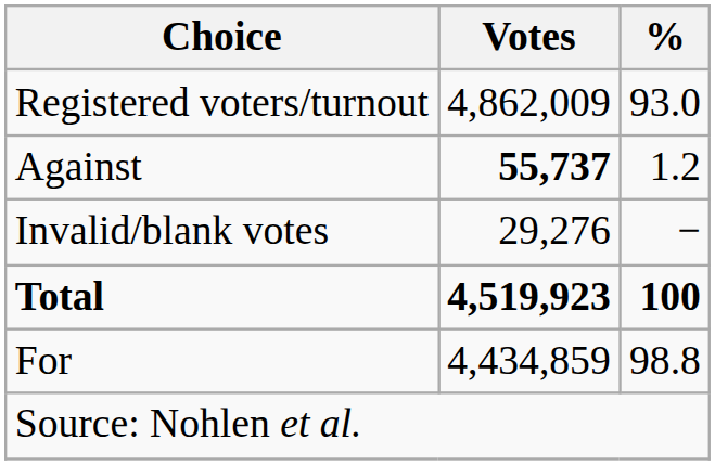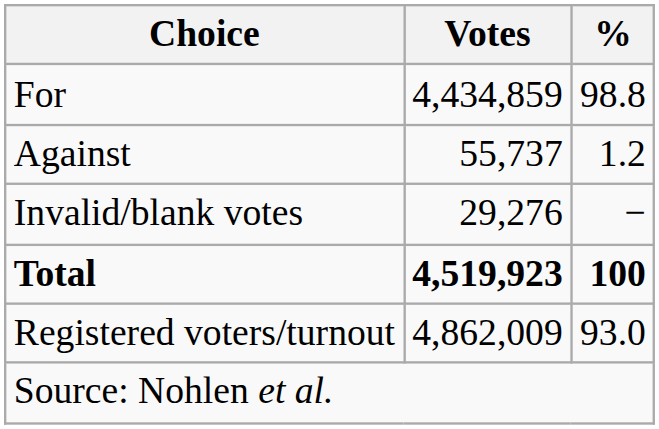rows swapped: For <-> Registered voters/turnout
Against | Votes: bold -> normal
